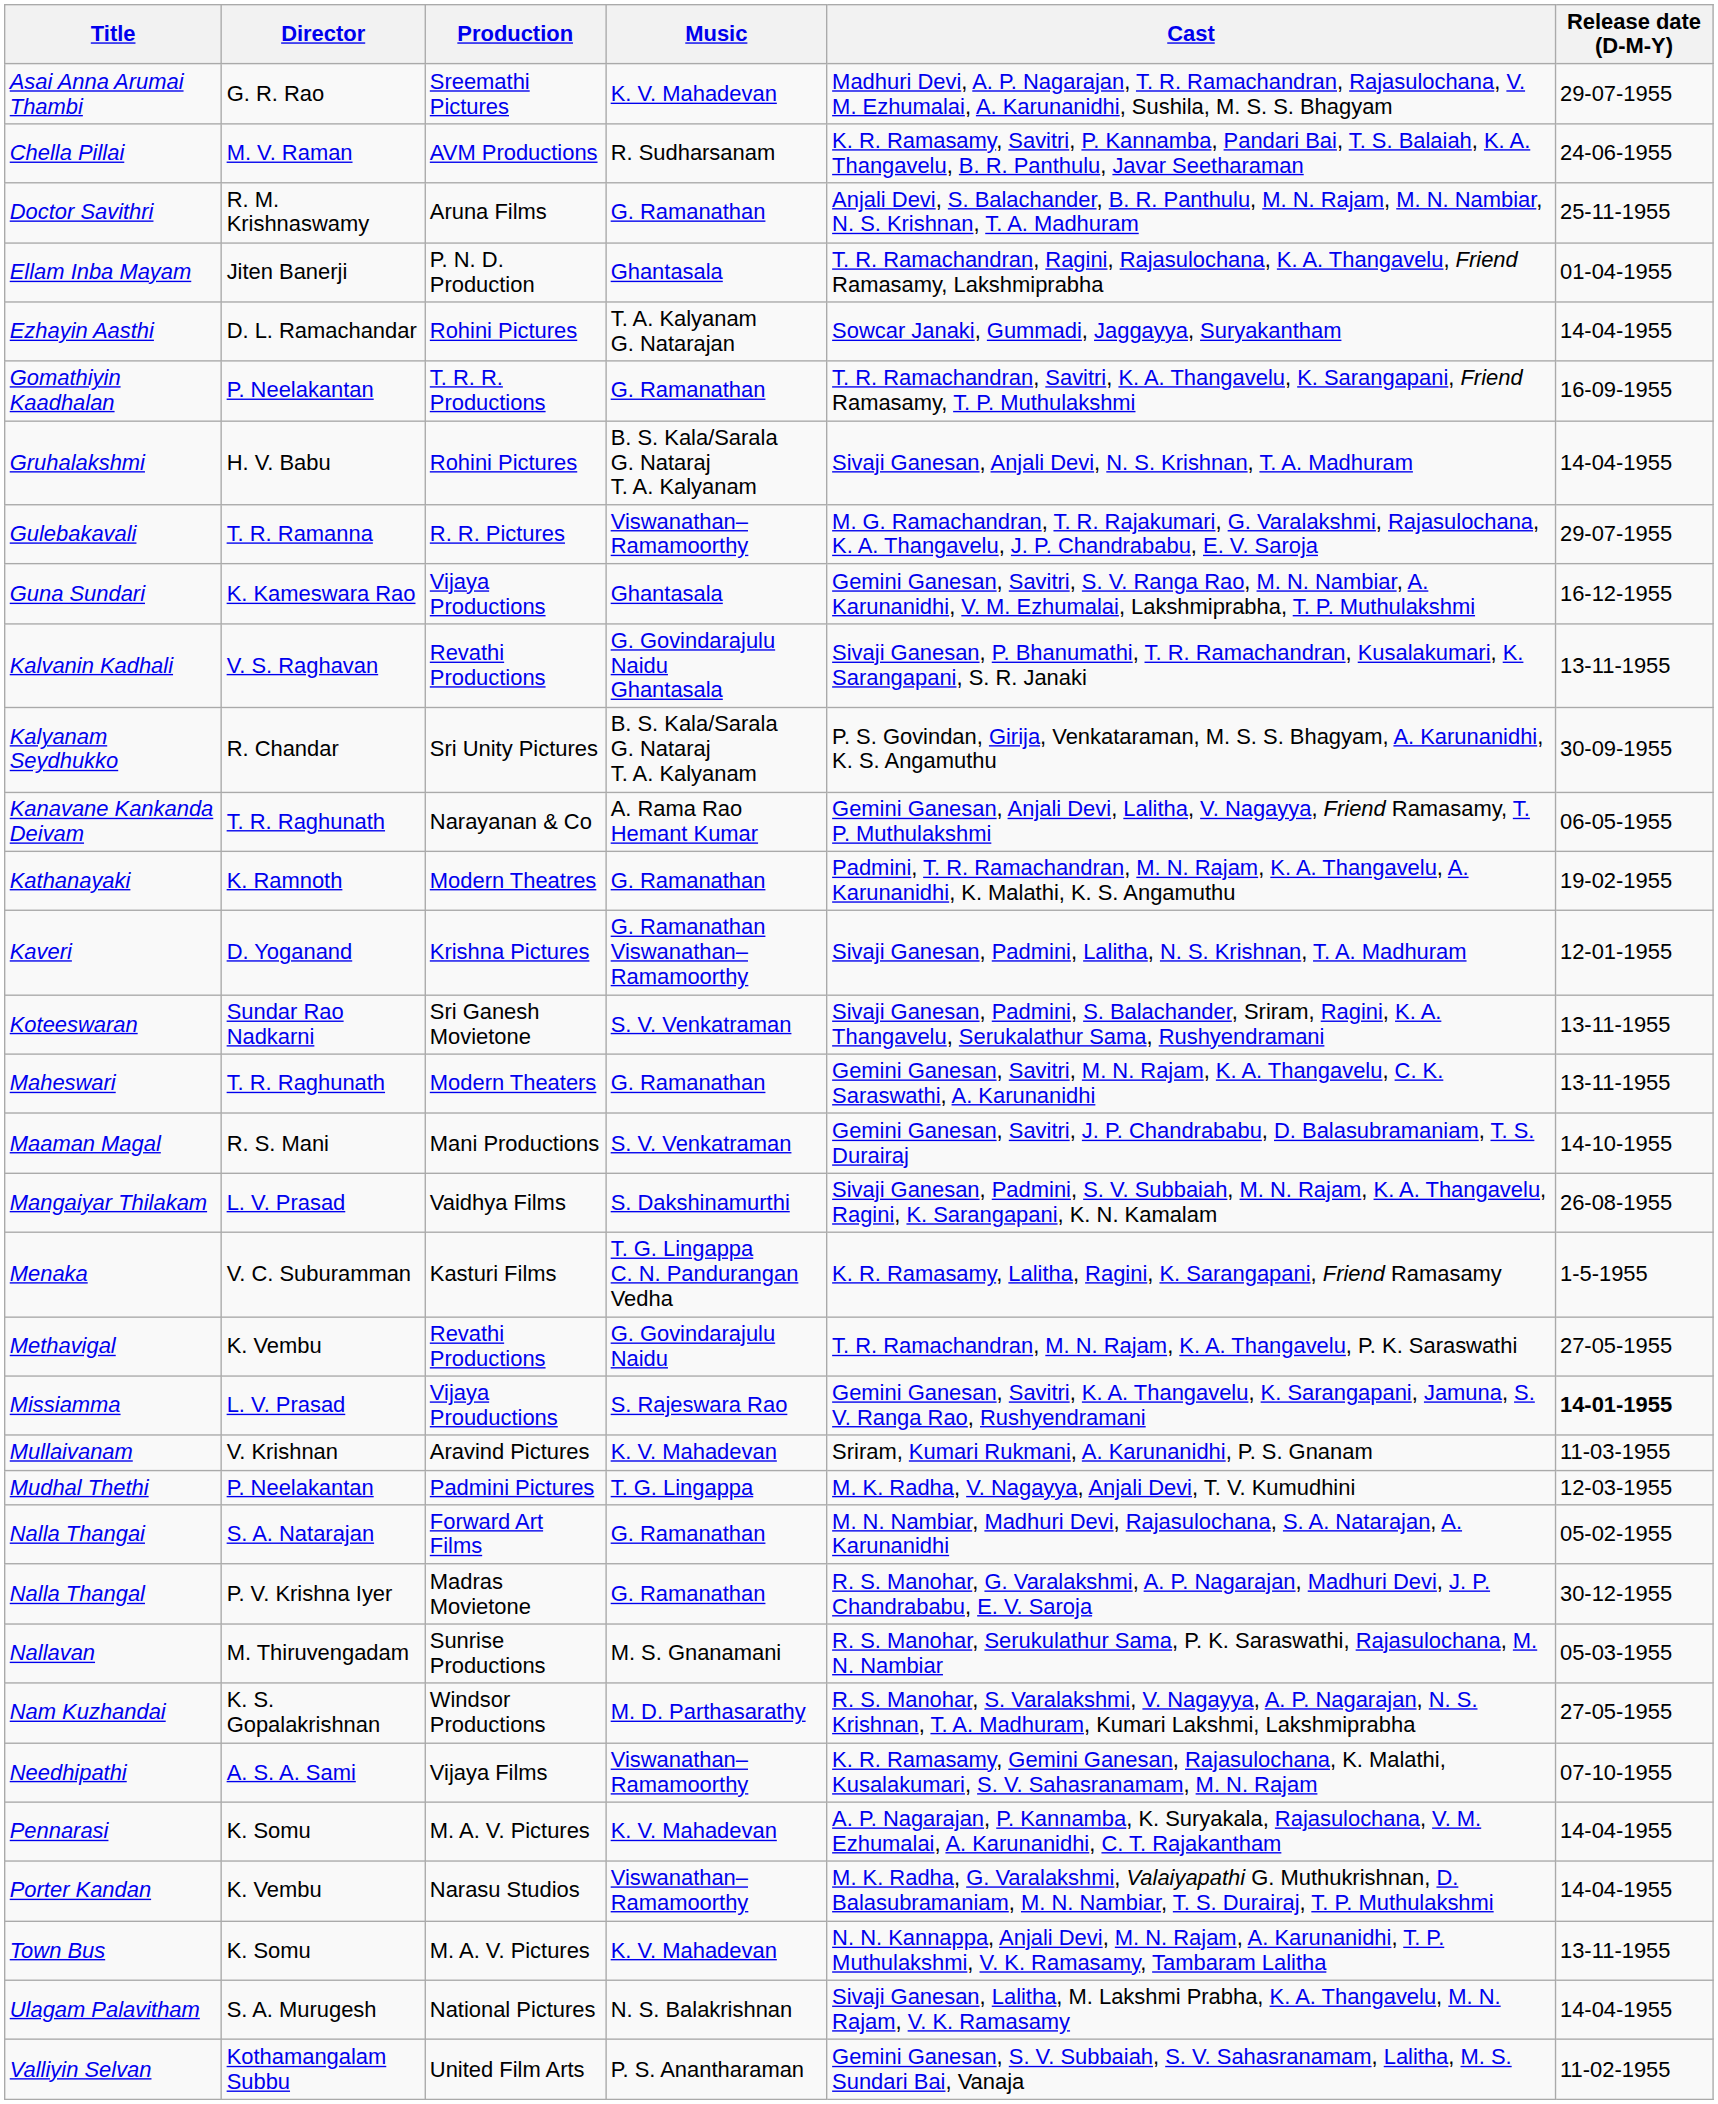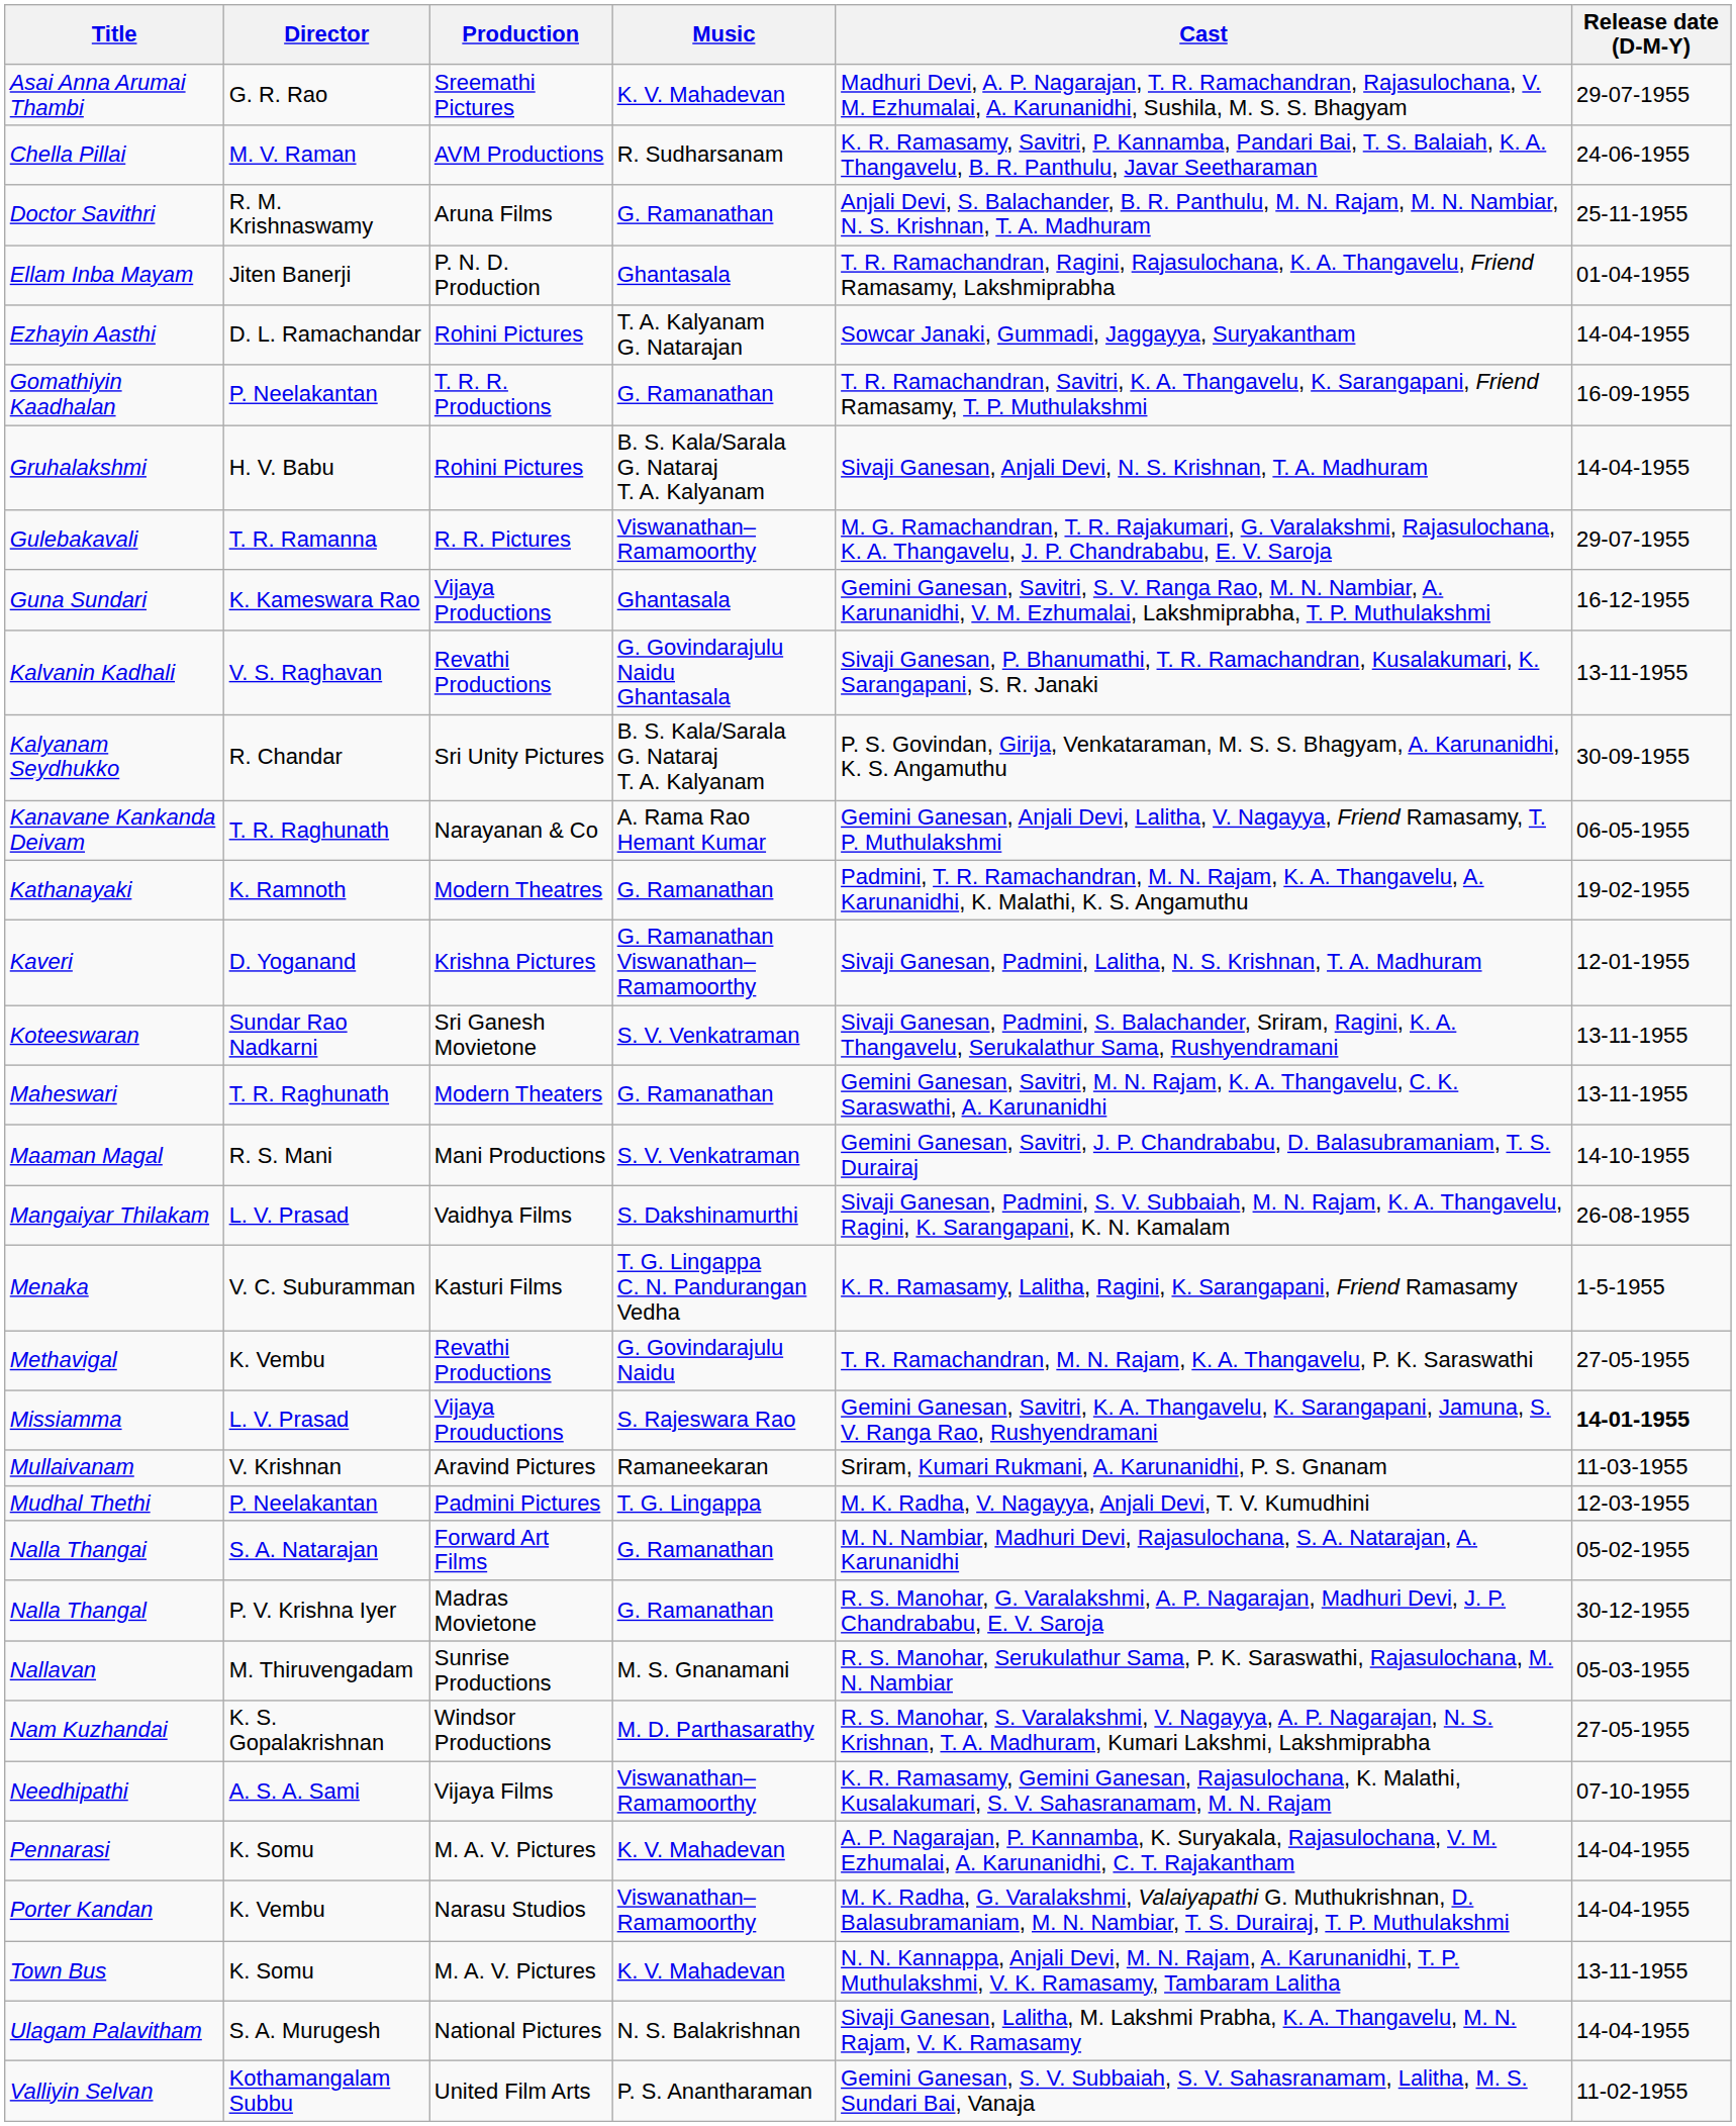Mullaivanam | Music: K. V. Mahadevan -> Ramaneekaran
